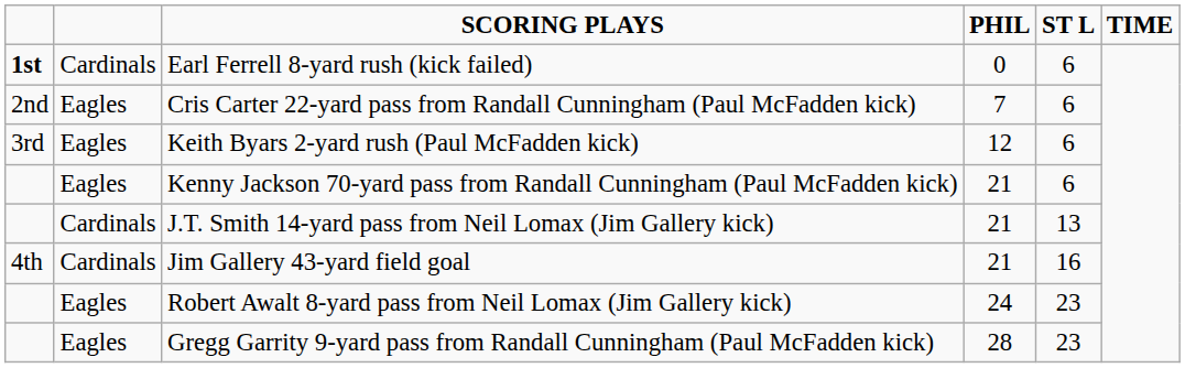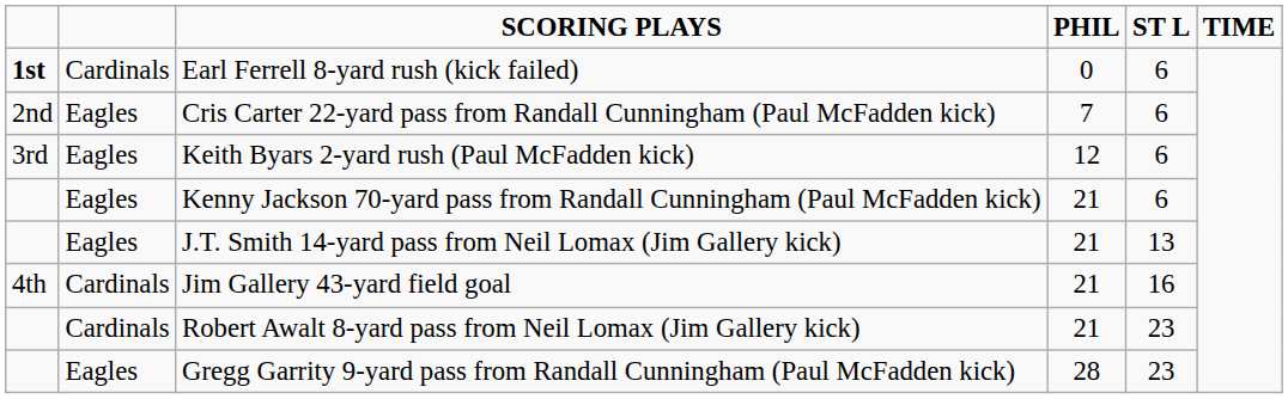J.T. Smith 14-yard pass from Neil Lomax (Jim Gallery kick) | column 2: Cardinals -> Eagles
Robert Awalt 8-yard pass from Neil Lomax (Jim Gallery kick) | column 2: Eagles -> Cardinals
Robert Awalt 8-yard pass from Neil Lomax (Jim Gallery kick) | PHIL: 24 -> 21
